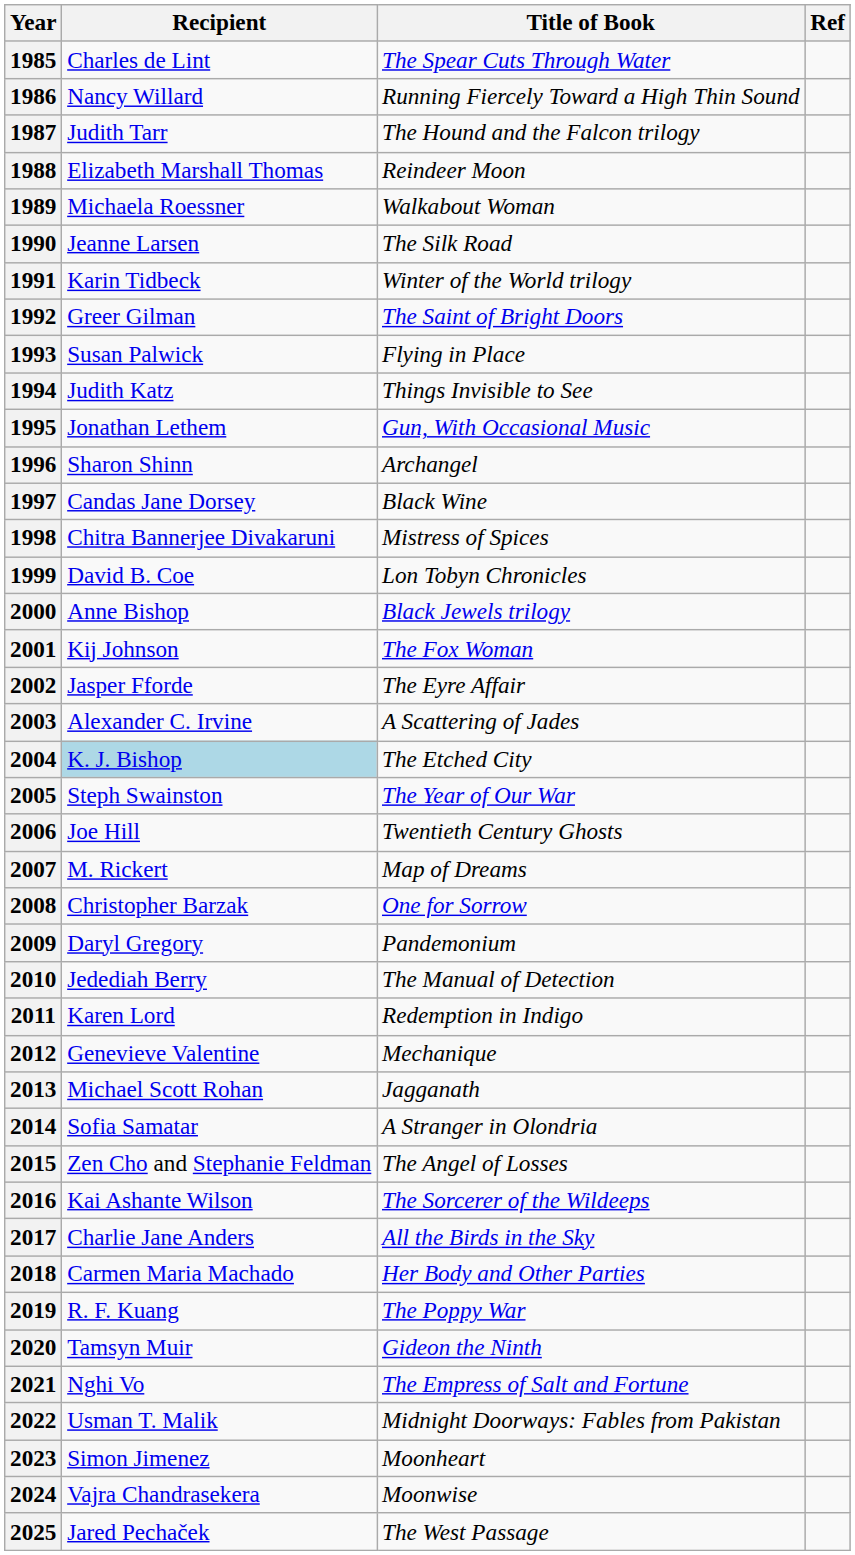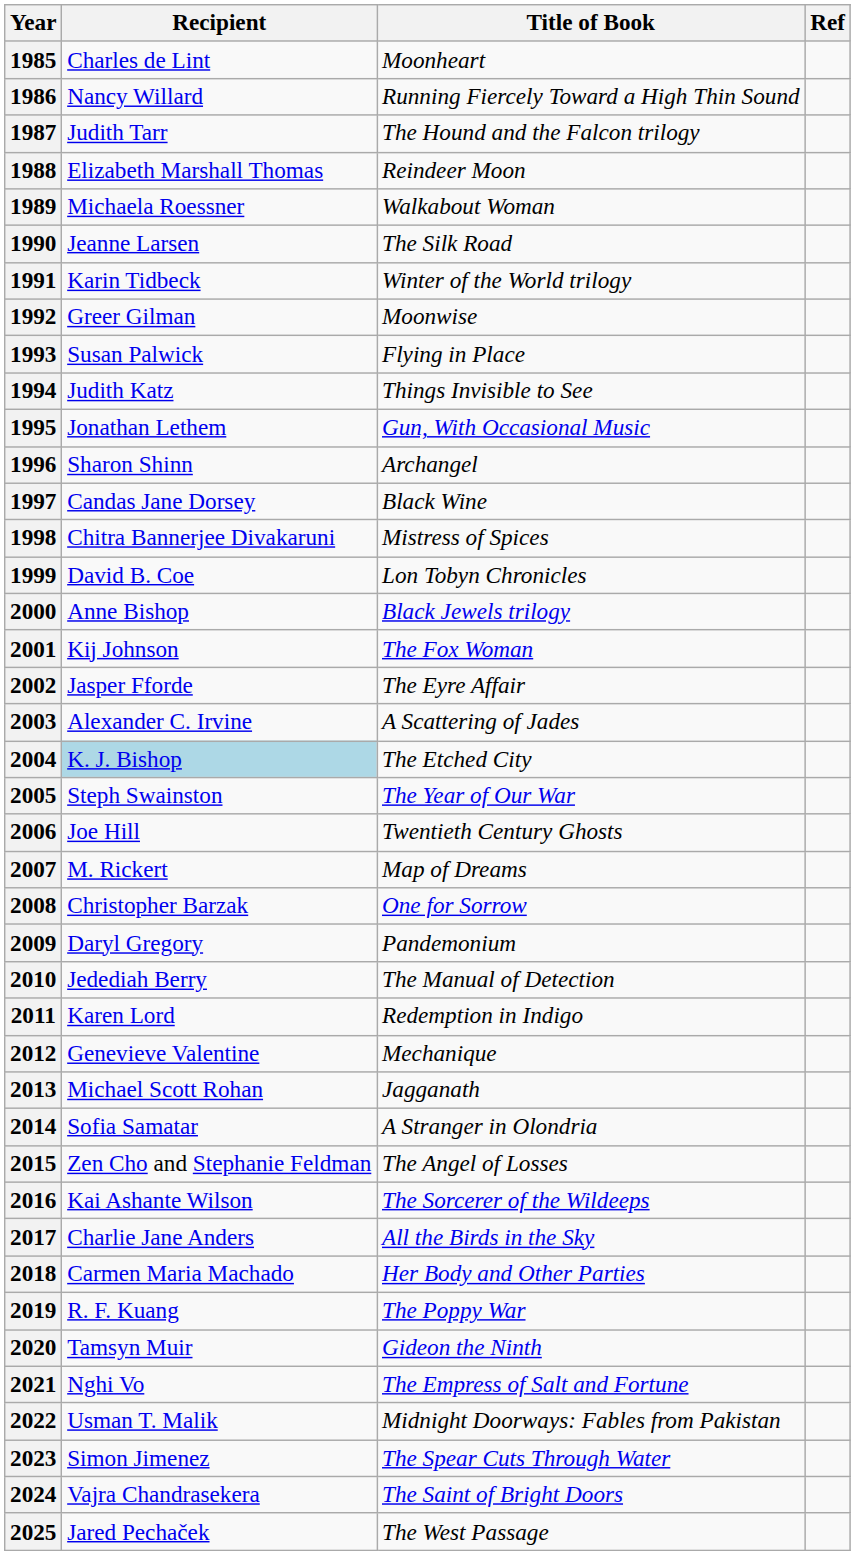1985 | Title of Book: The Spear Cuts Through Water -> Moonheart
1992 | Title of Book: The Saint of Bright Doors -> Moonwise
2023 | Title of Book: Moonheart -> The Spear Cuts Through Water
2024 | Title of Book: Moonwise -> The Saint of Bright Doors
